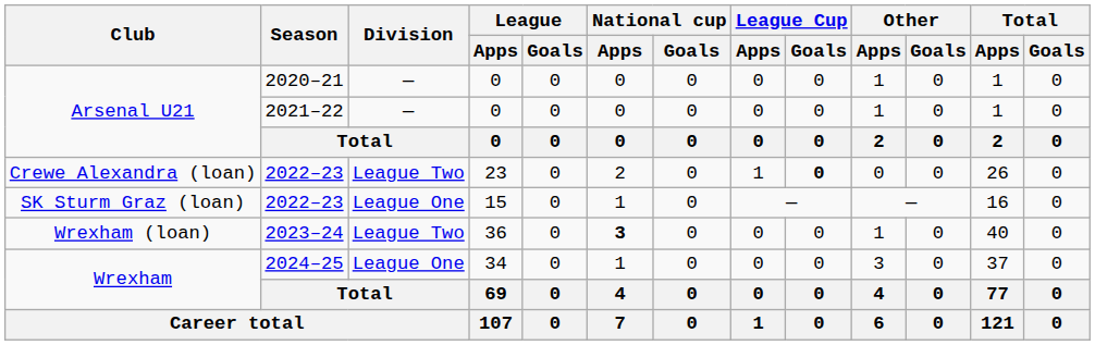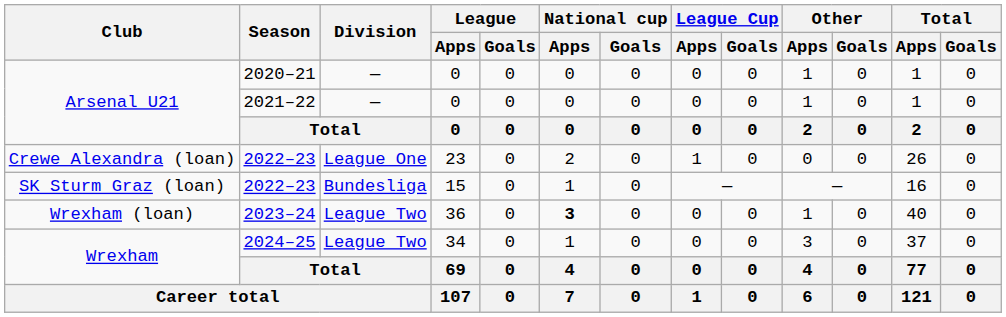Crewe Alexandra (loan) | Division: League Two -> League One
Crewe Alexandra (loan) | League Cup / Goals: bold -> normal
SK Sturm Graz (loan) | Division: League One -> Bundesliga
Wrexham / 2024–25 | Division: League One -> League Two
